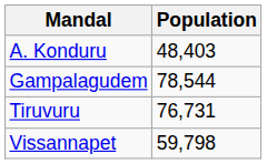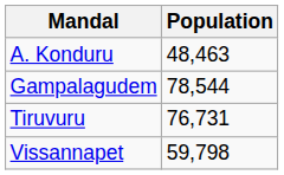A. Konduru | Population: 48,403 -> 48,463
